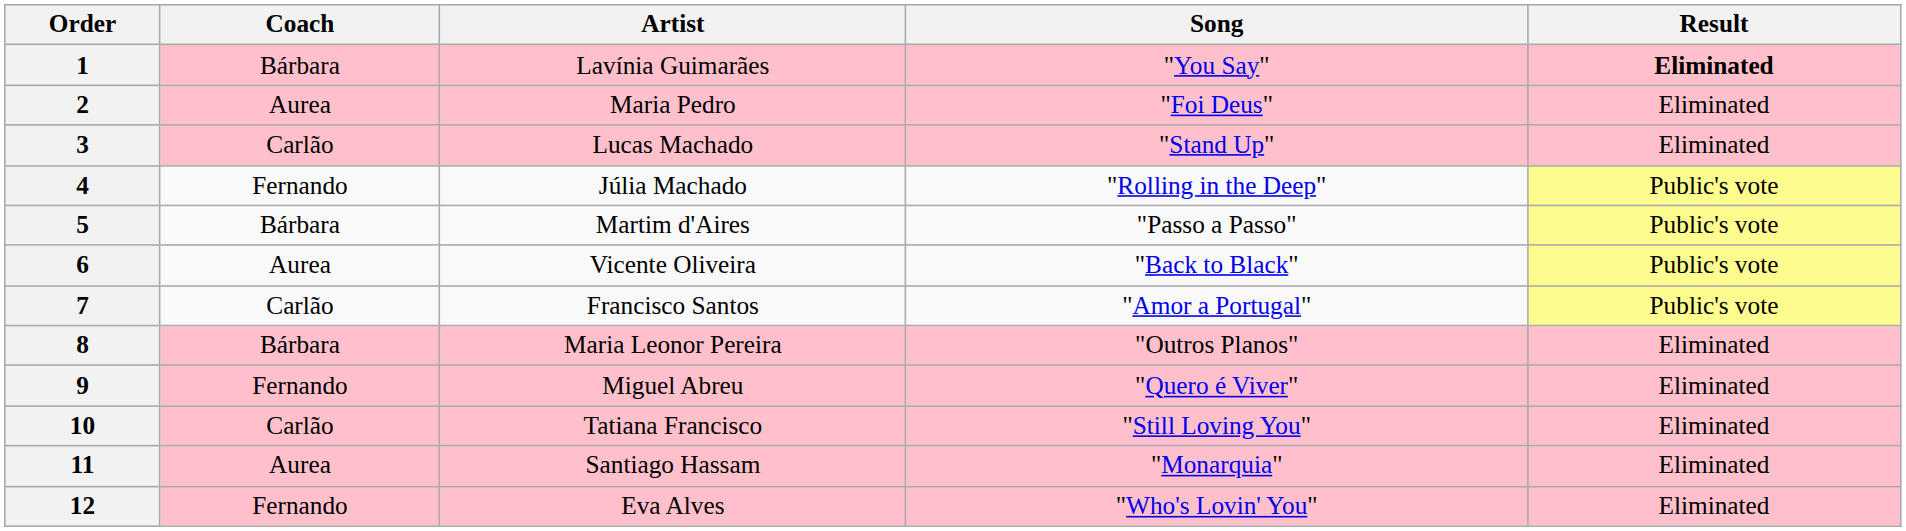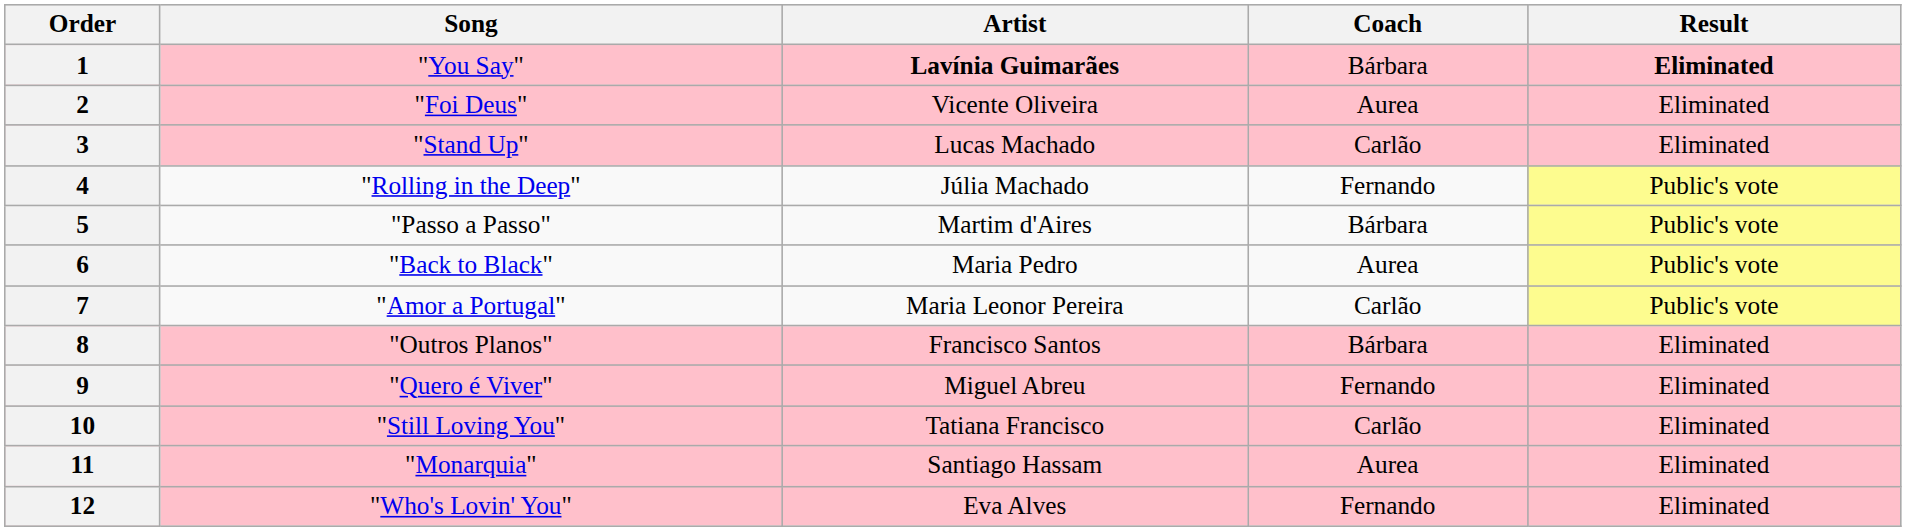columns swapped: Coach <-> Song
1 | Artist: normal -> bold
2 | Artist: Maria Pedro -> Vicente Oliveira
6 | Artist: Vicente Oliveira -> Maria Pedro
7 | Artist: Francisco Santos -> Maria Leonor Pereira
8 | Artist: Maria Leonor Pereira -> Francisco Santos
